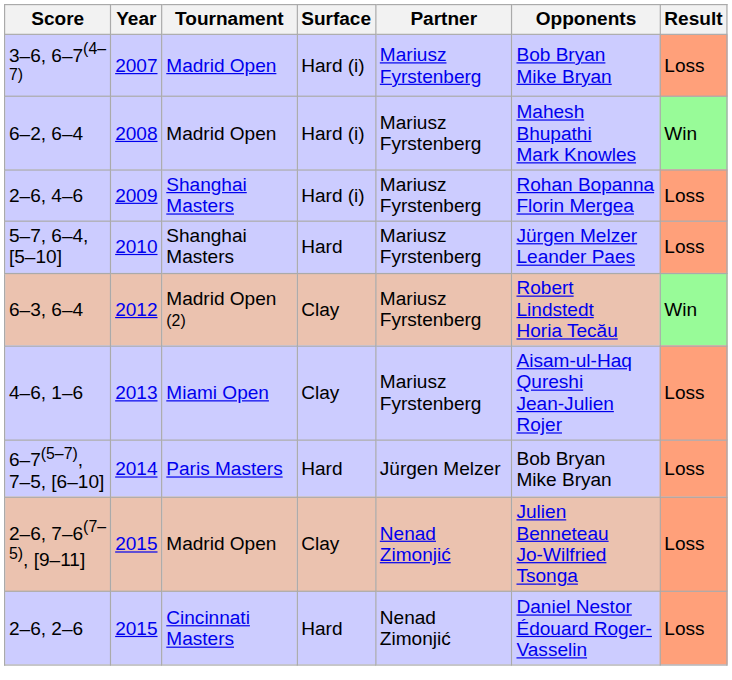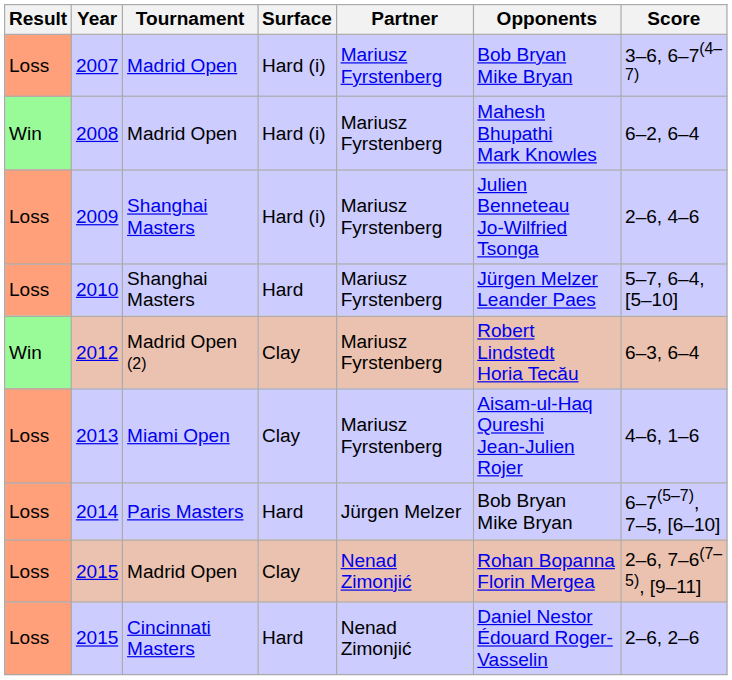columns swapped: Result <-> Score
2009 | Opponents: Rohan Bopanna Florin Mergea -> Julien Benneteau Jo-Wilfried Tsonga
2015 / Madrid Open | Opponents: Julien Benneteau Jo-Wilfried Tsonga -> Rohan Bopanna Florin Mergea
